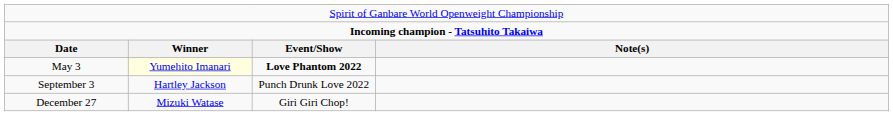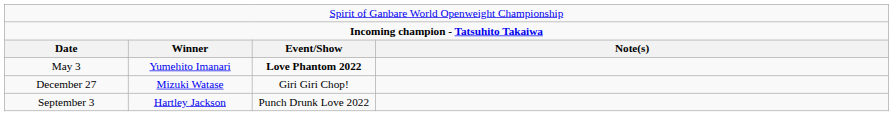May 3 | column 2: lightyellow background -> no background
rows swapped: September 3 <-> December 27
